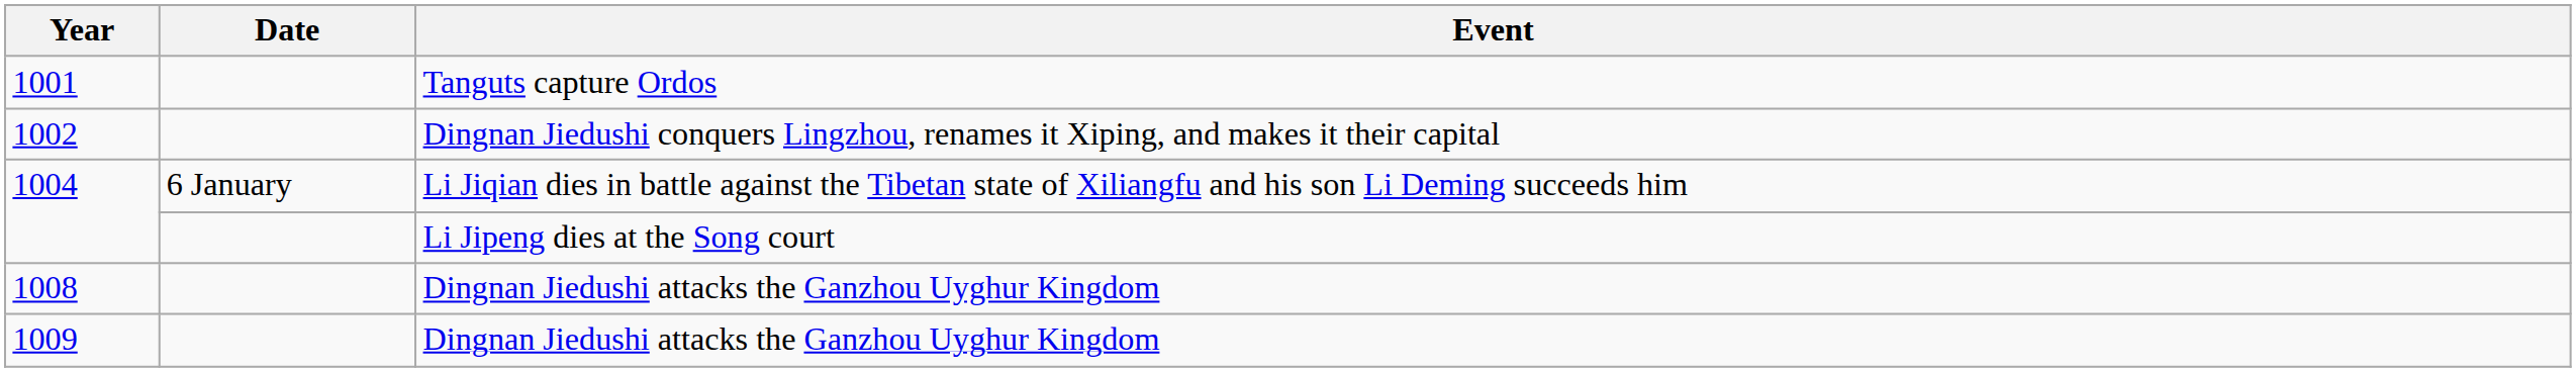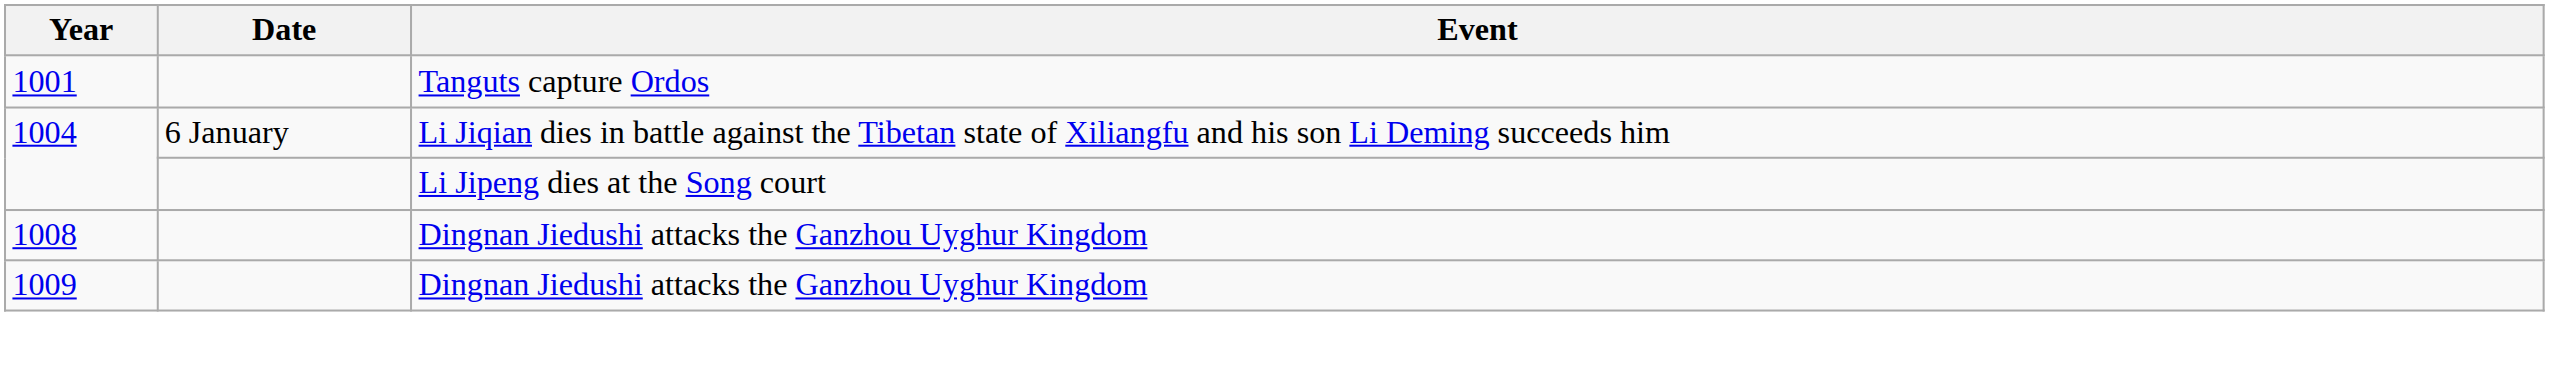- row: 1002 | Dingnan Jiedushi conquers Lingzhou, renames it Xiping, and makes it their capital
